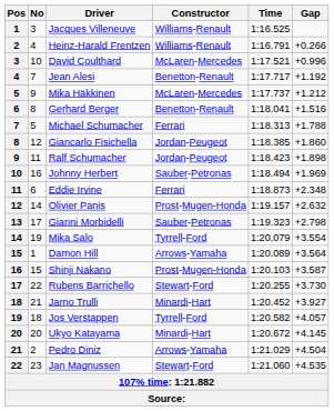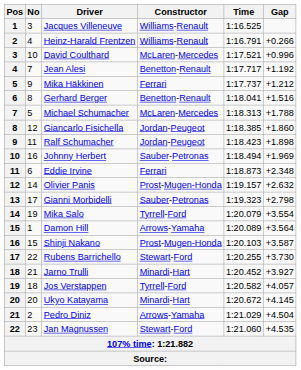Mika Häkkinen | Constructor: McLaren-Mercedes -> Ferrari
Michael Schumacher | Constructor: Ferrari -> McLaren-Mercedes
